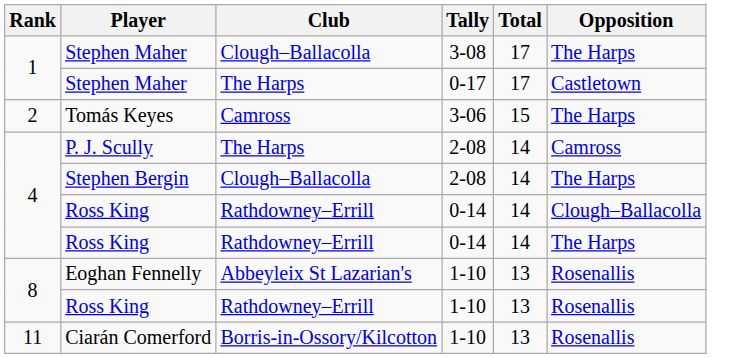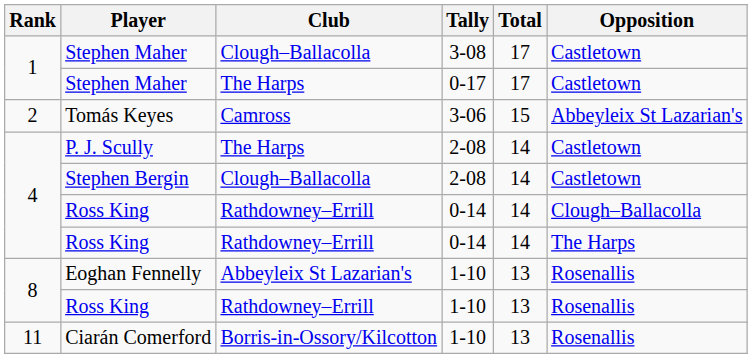Stephen Maher / 3-08 | Opposition: The Harps -> Castletown
Tomás Keyes | Opposition: The Harps -> Abbeyleix St Lazarian's
P. J. Scully | Opposition: Camross -> Castletown
Stephen Bergin | Opposition: The Harps -> Castletown
